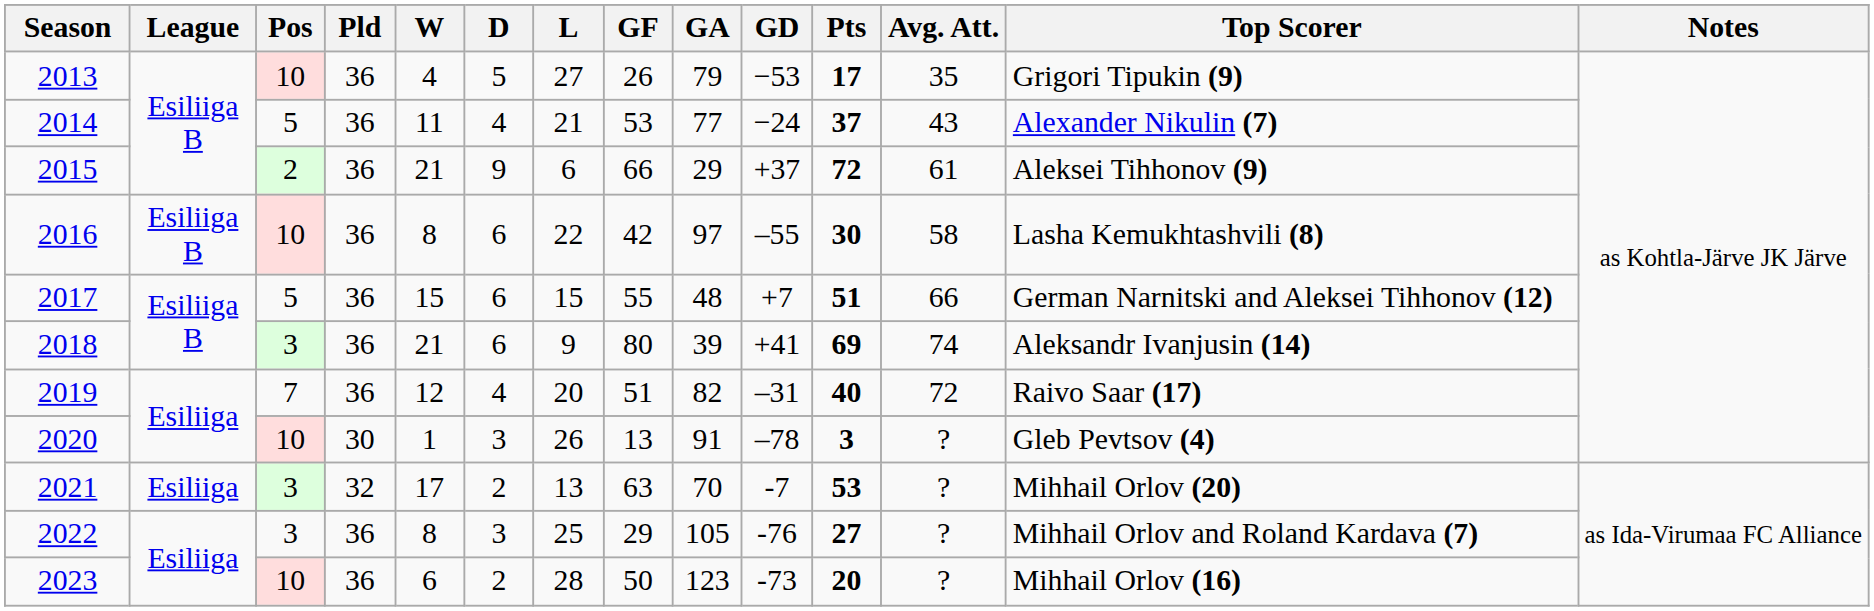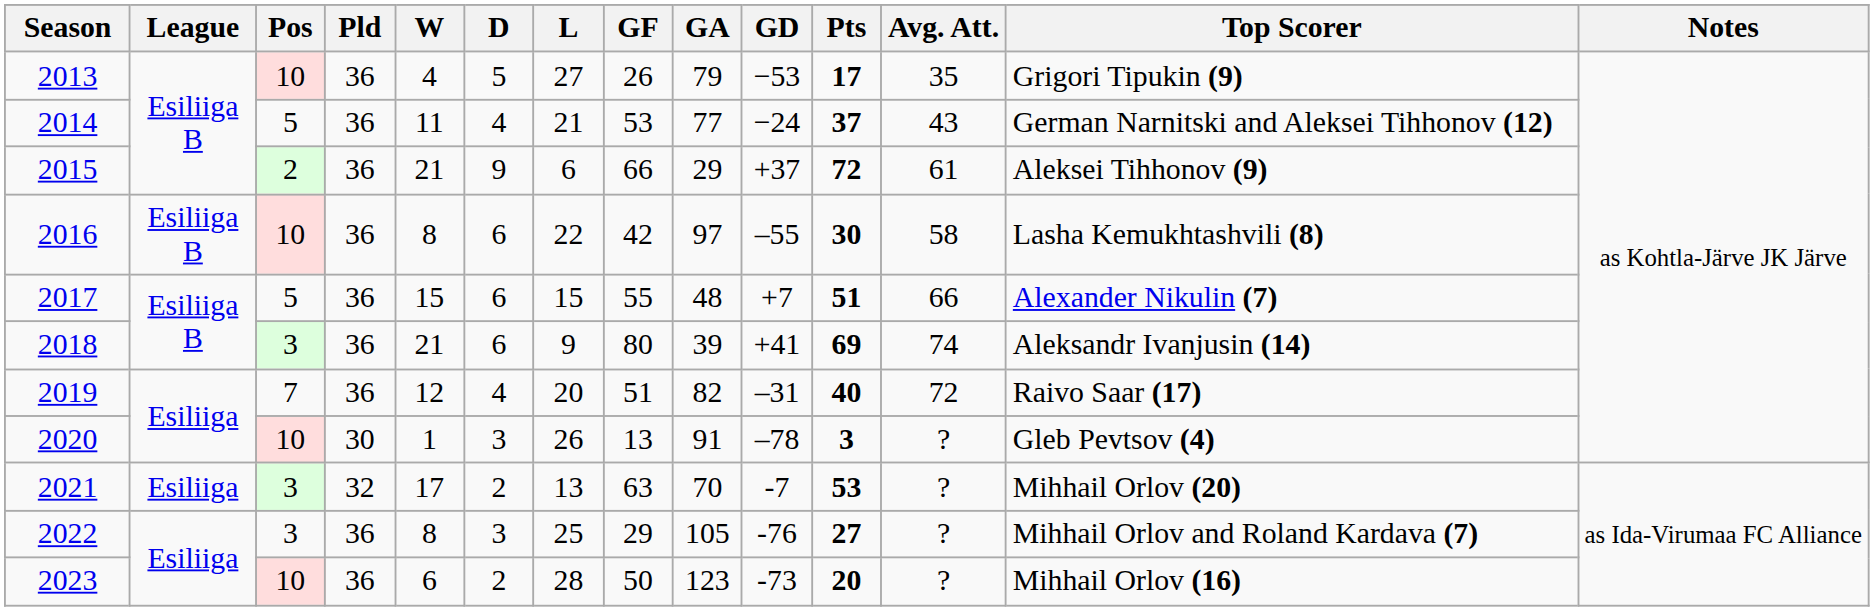2014 | Top Scorer: Alexander Nikulin (7) -> German Narnitski and Aleksei Tihhonov (12)
2017 | Top Scorer: German Narnitski and Aleksei Tihhonov (12) -> Alexander Nikulin (7)
